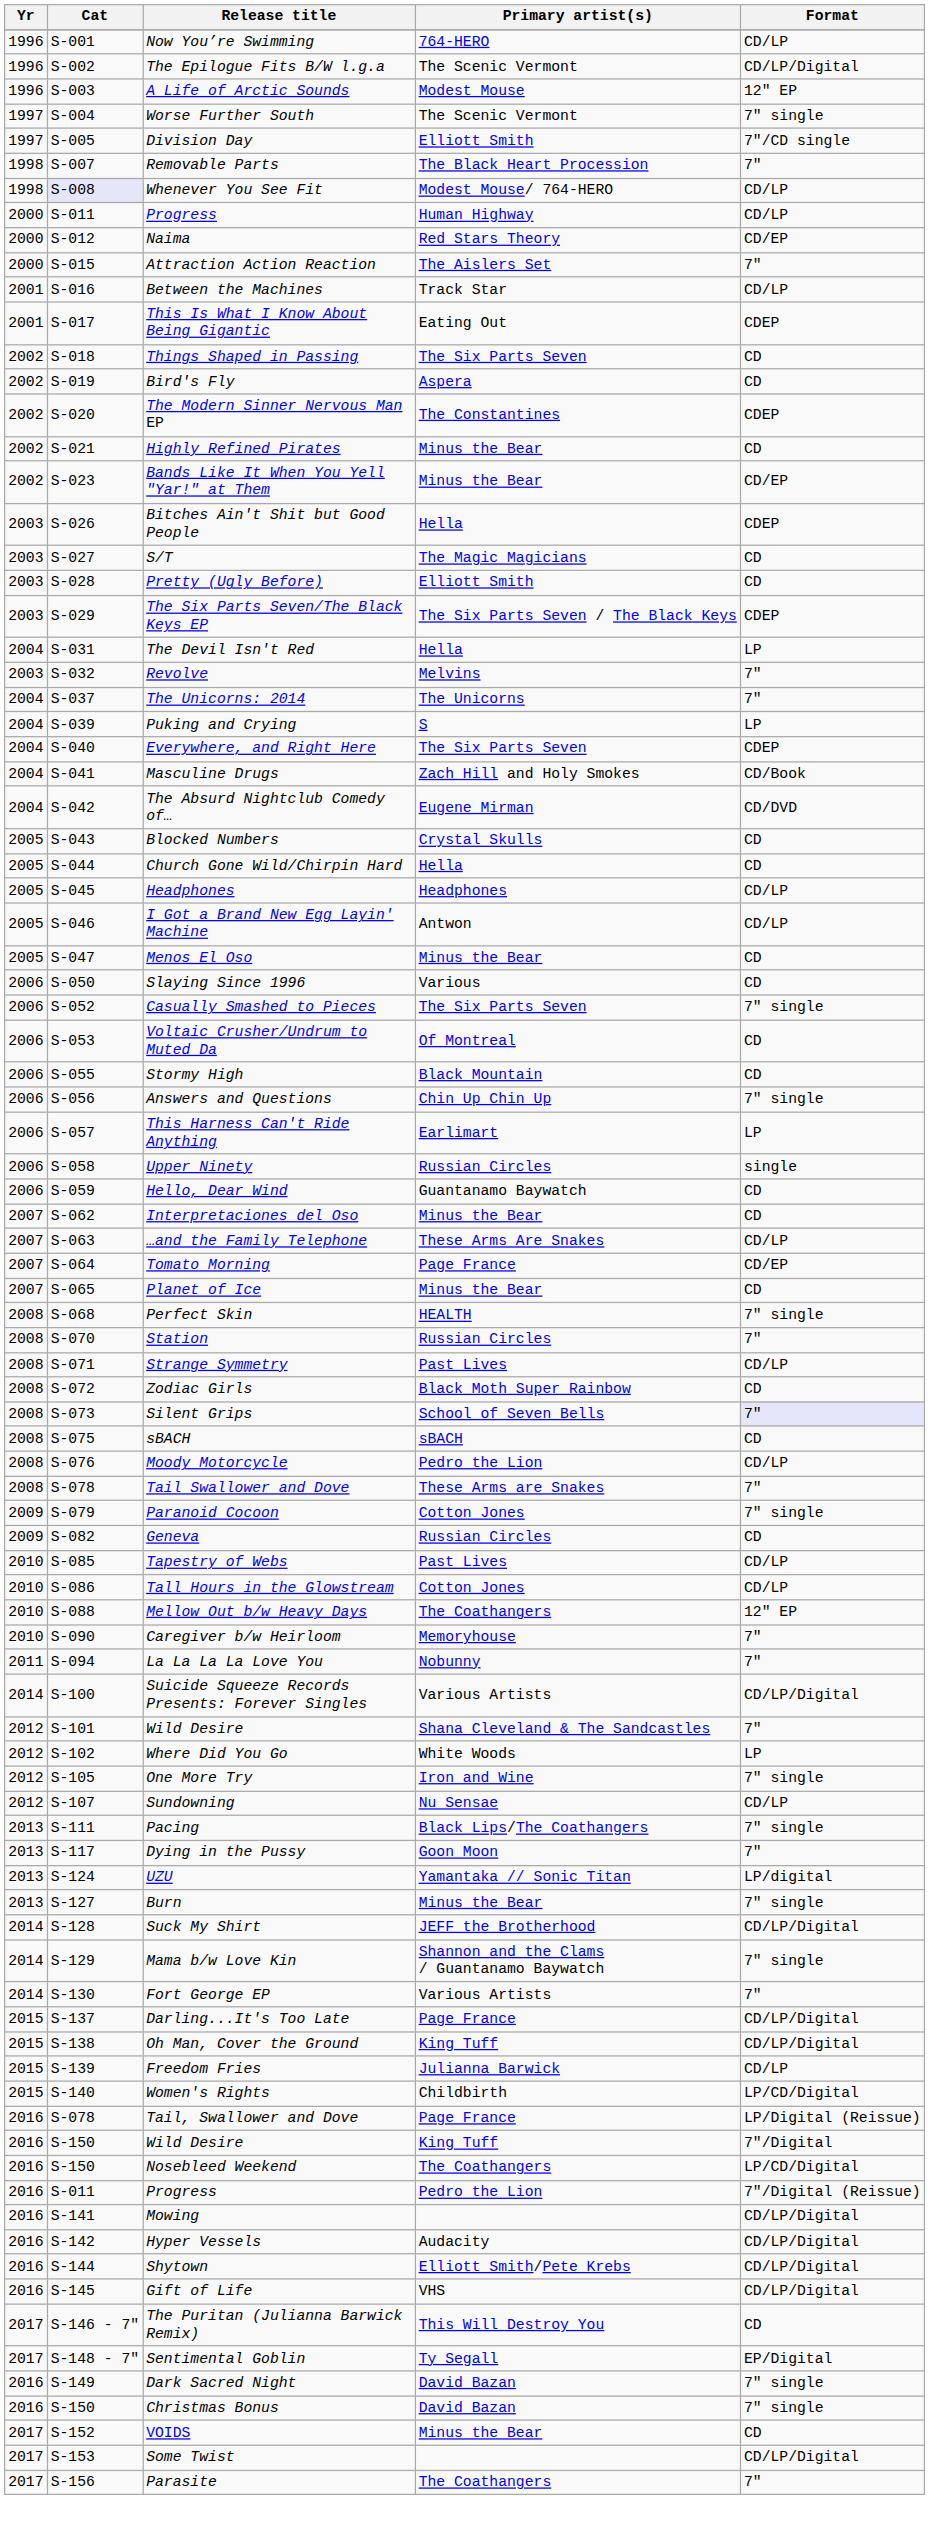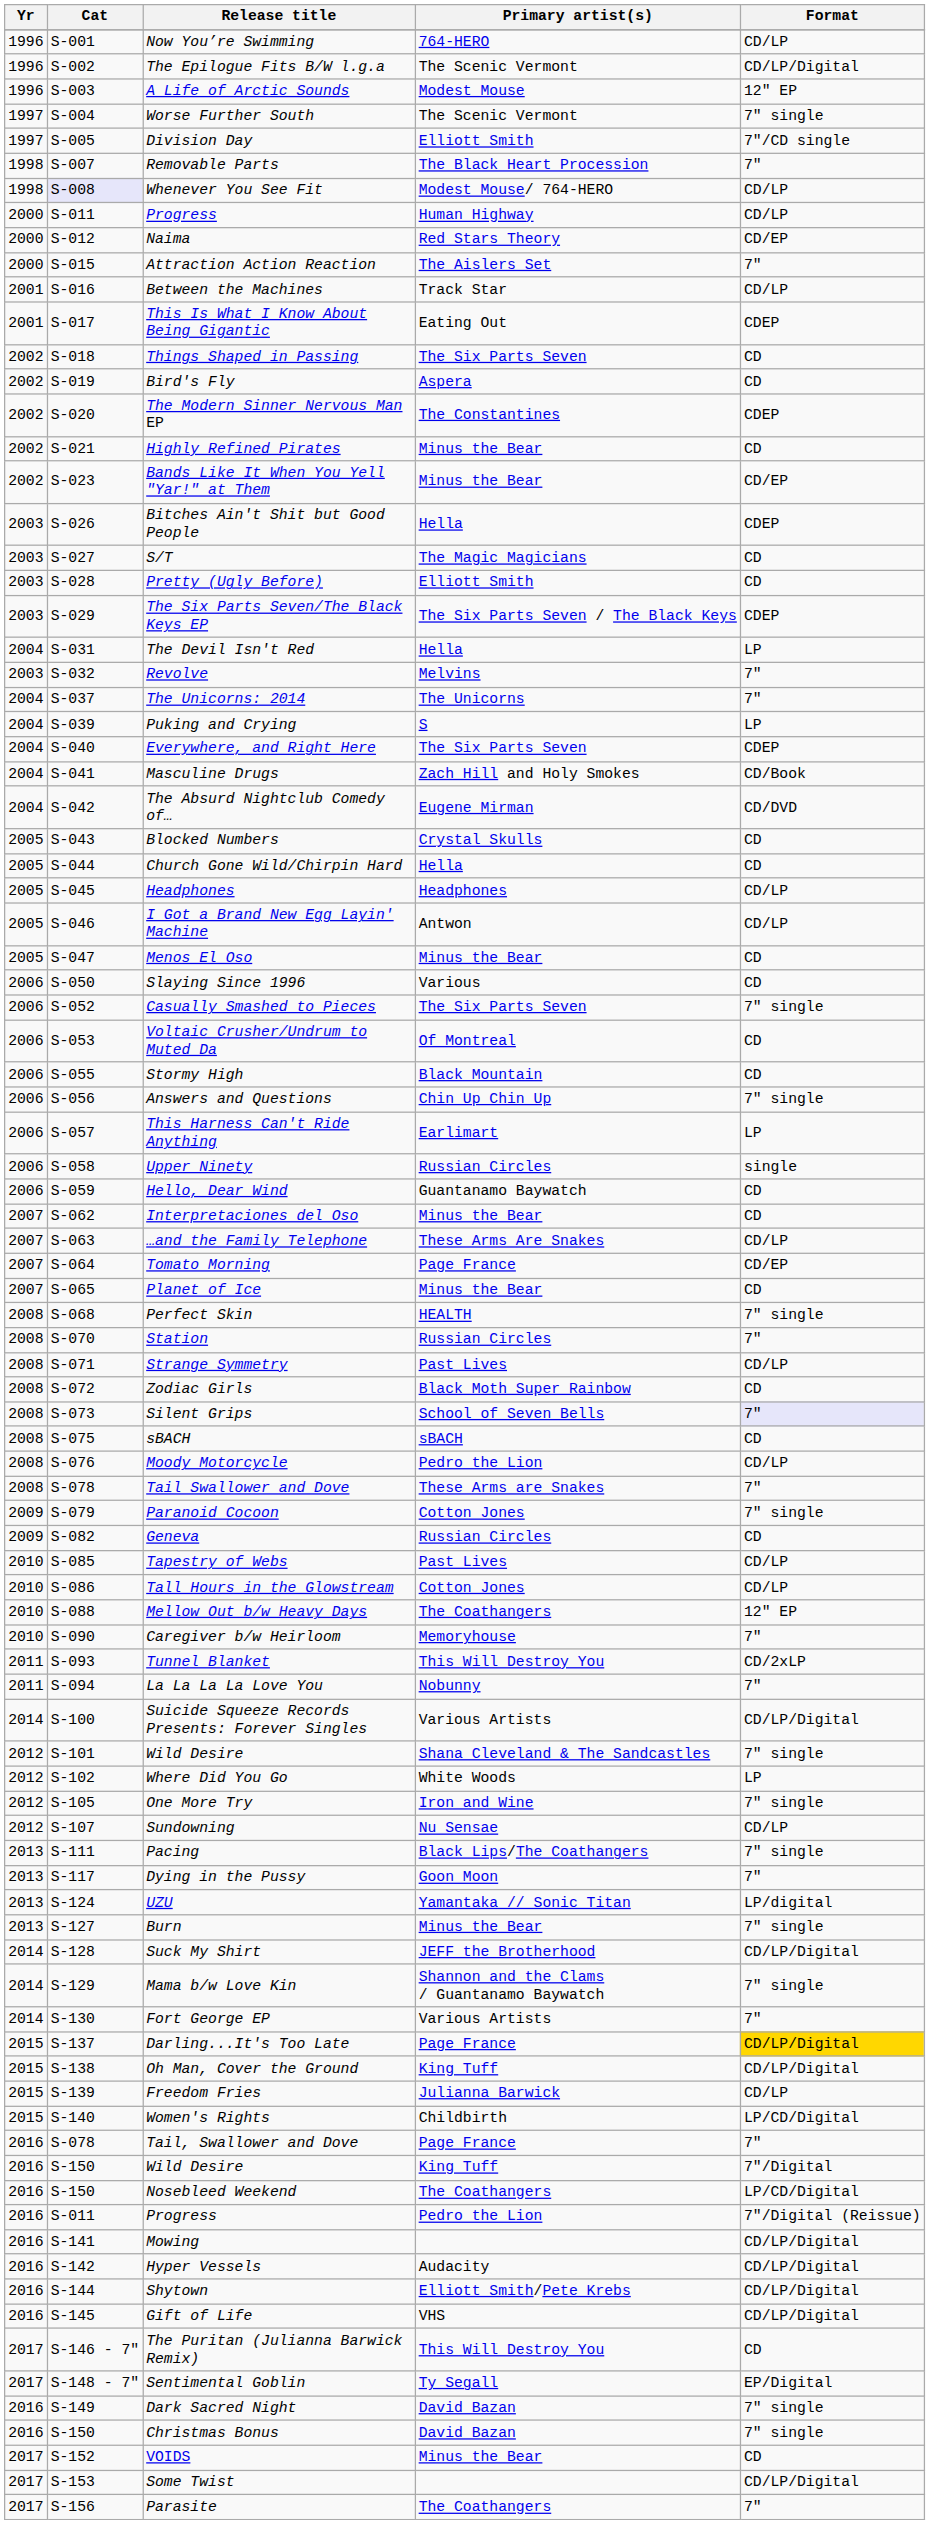+ row: 2011 | S-093 | Tunnel Blanket | This Will Destroy You | CD/2xLP
2012 / Wild Desire | Format: 7" -> 7" single
Darling...It's Too Late | Format: no background -> gold background
Tail, Swallower and Dove | Format: LP/Digital (Reissue) -> 7"
